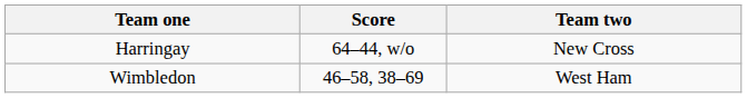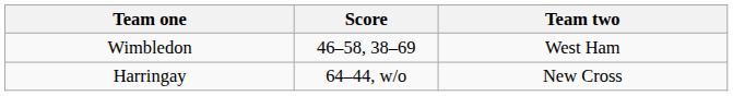rows swapped: Wimbledon <-> Harringay
